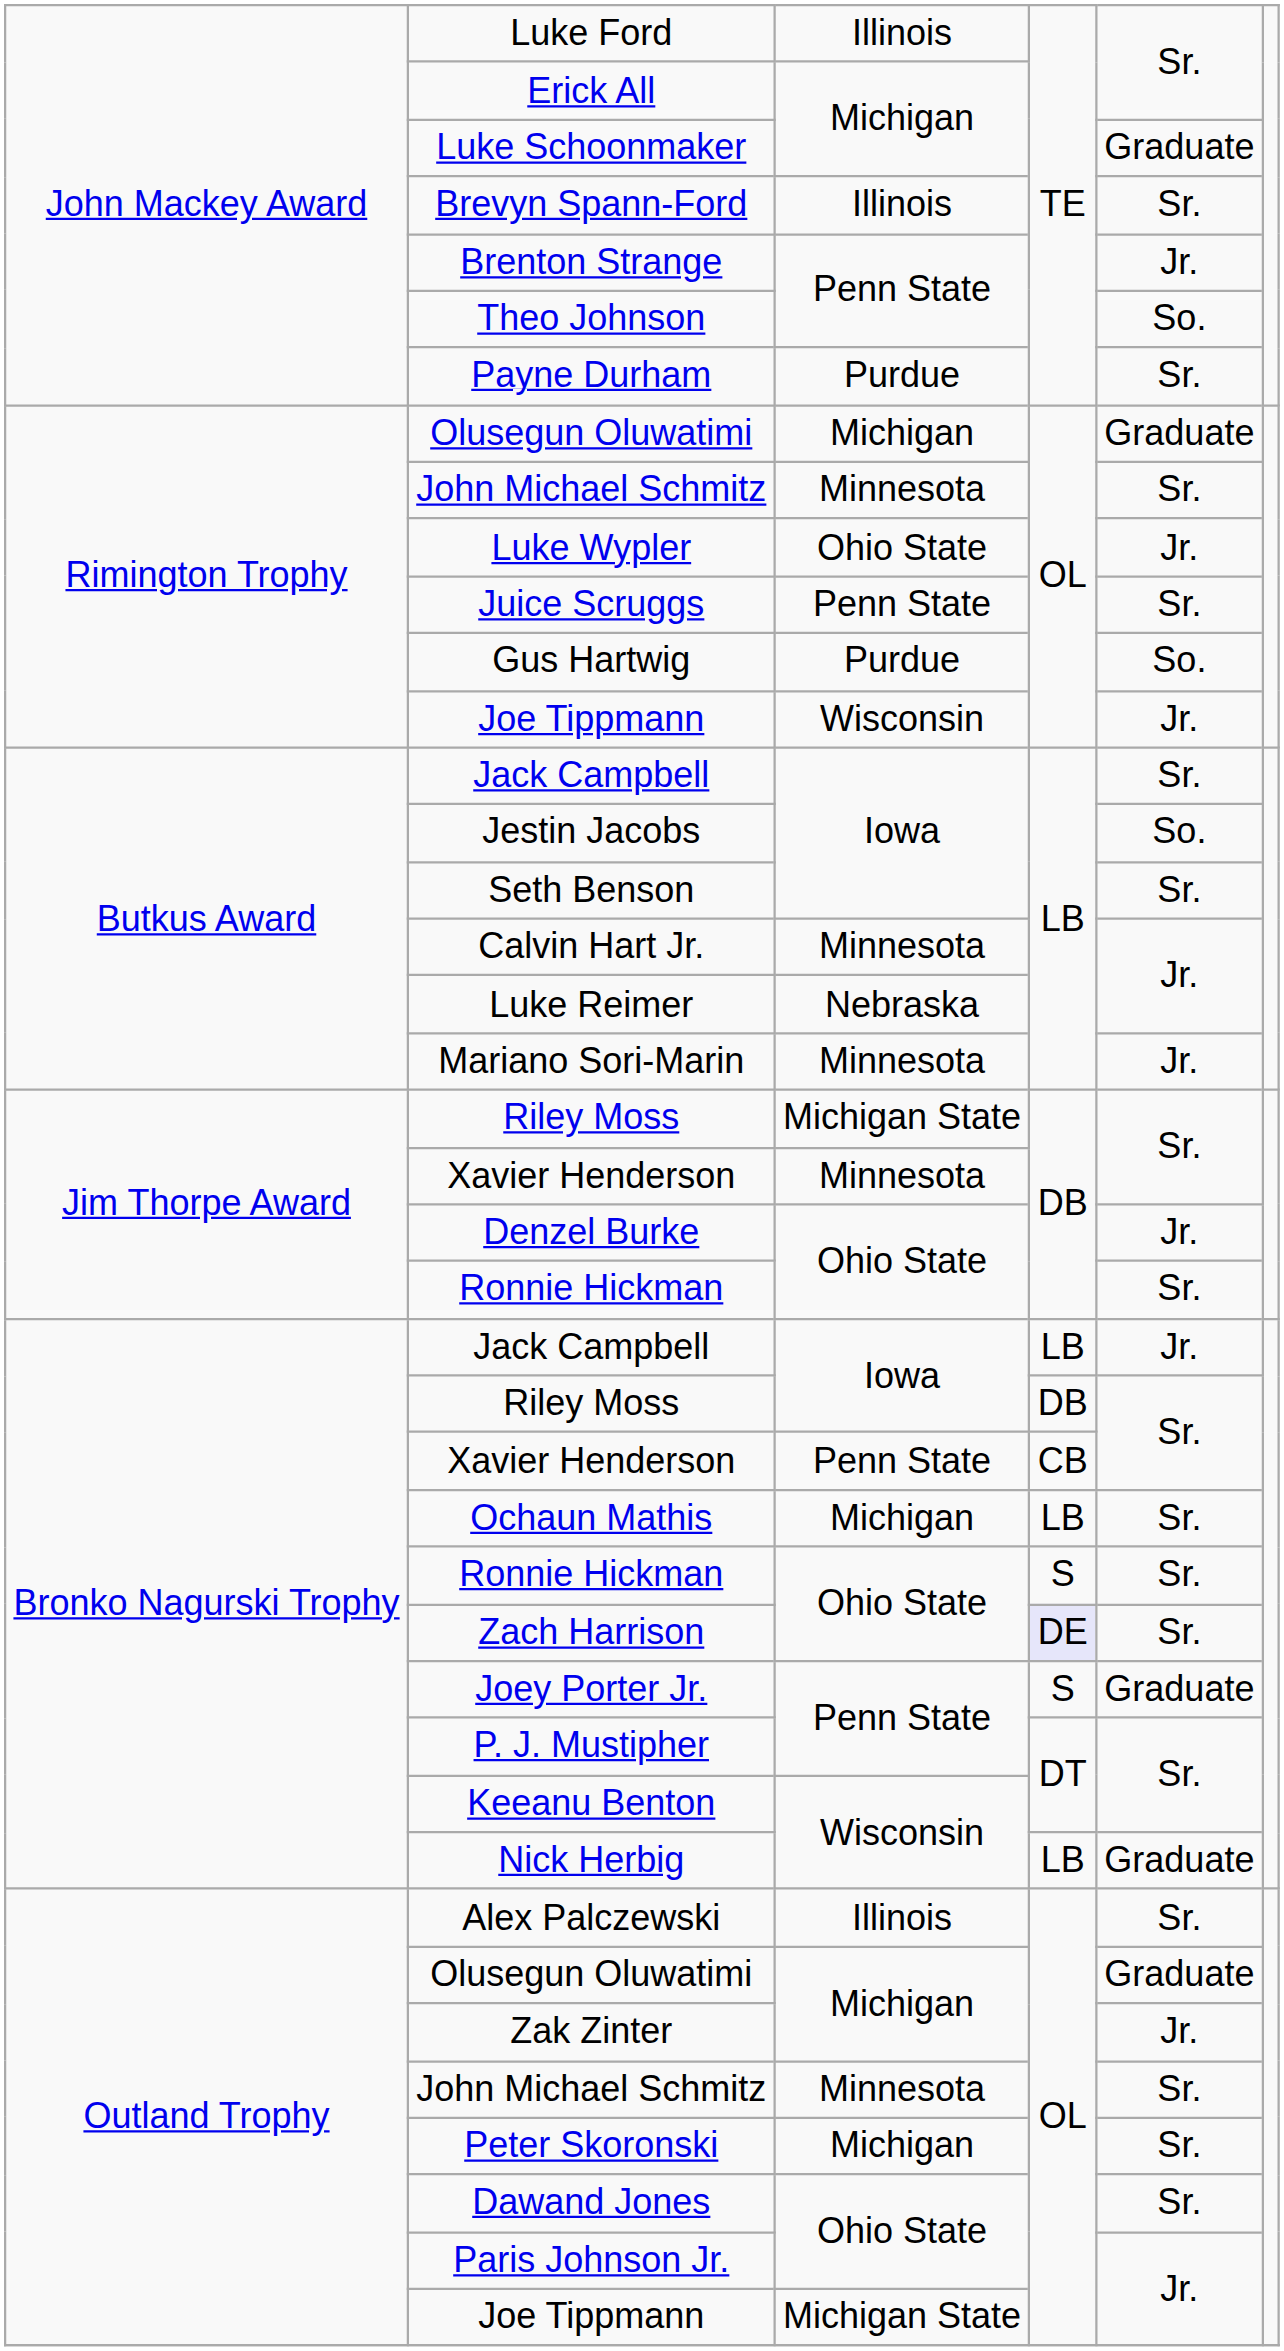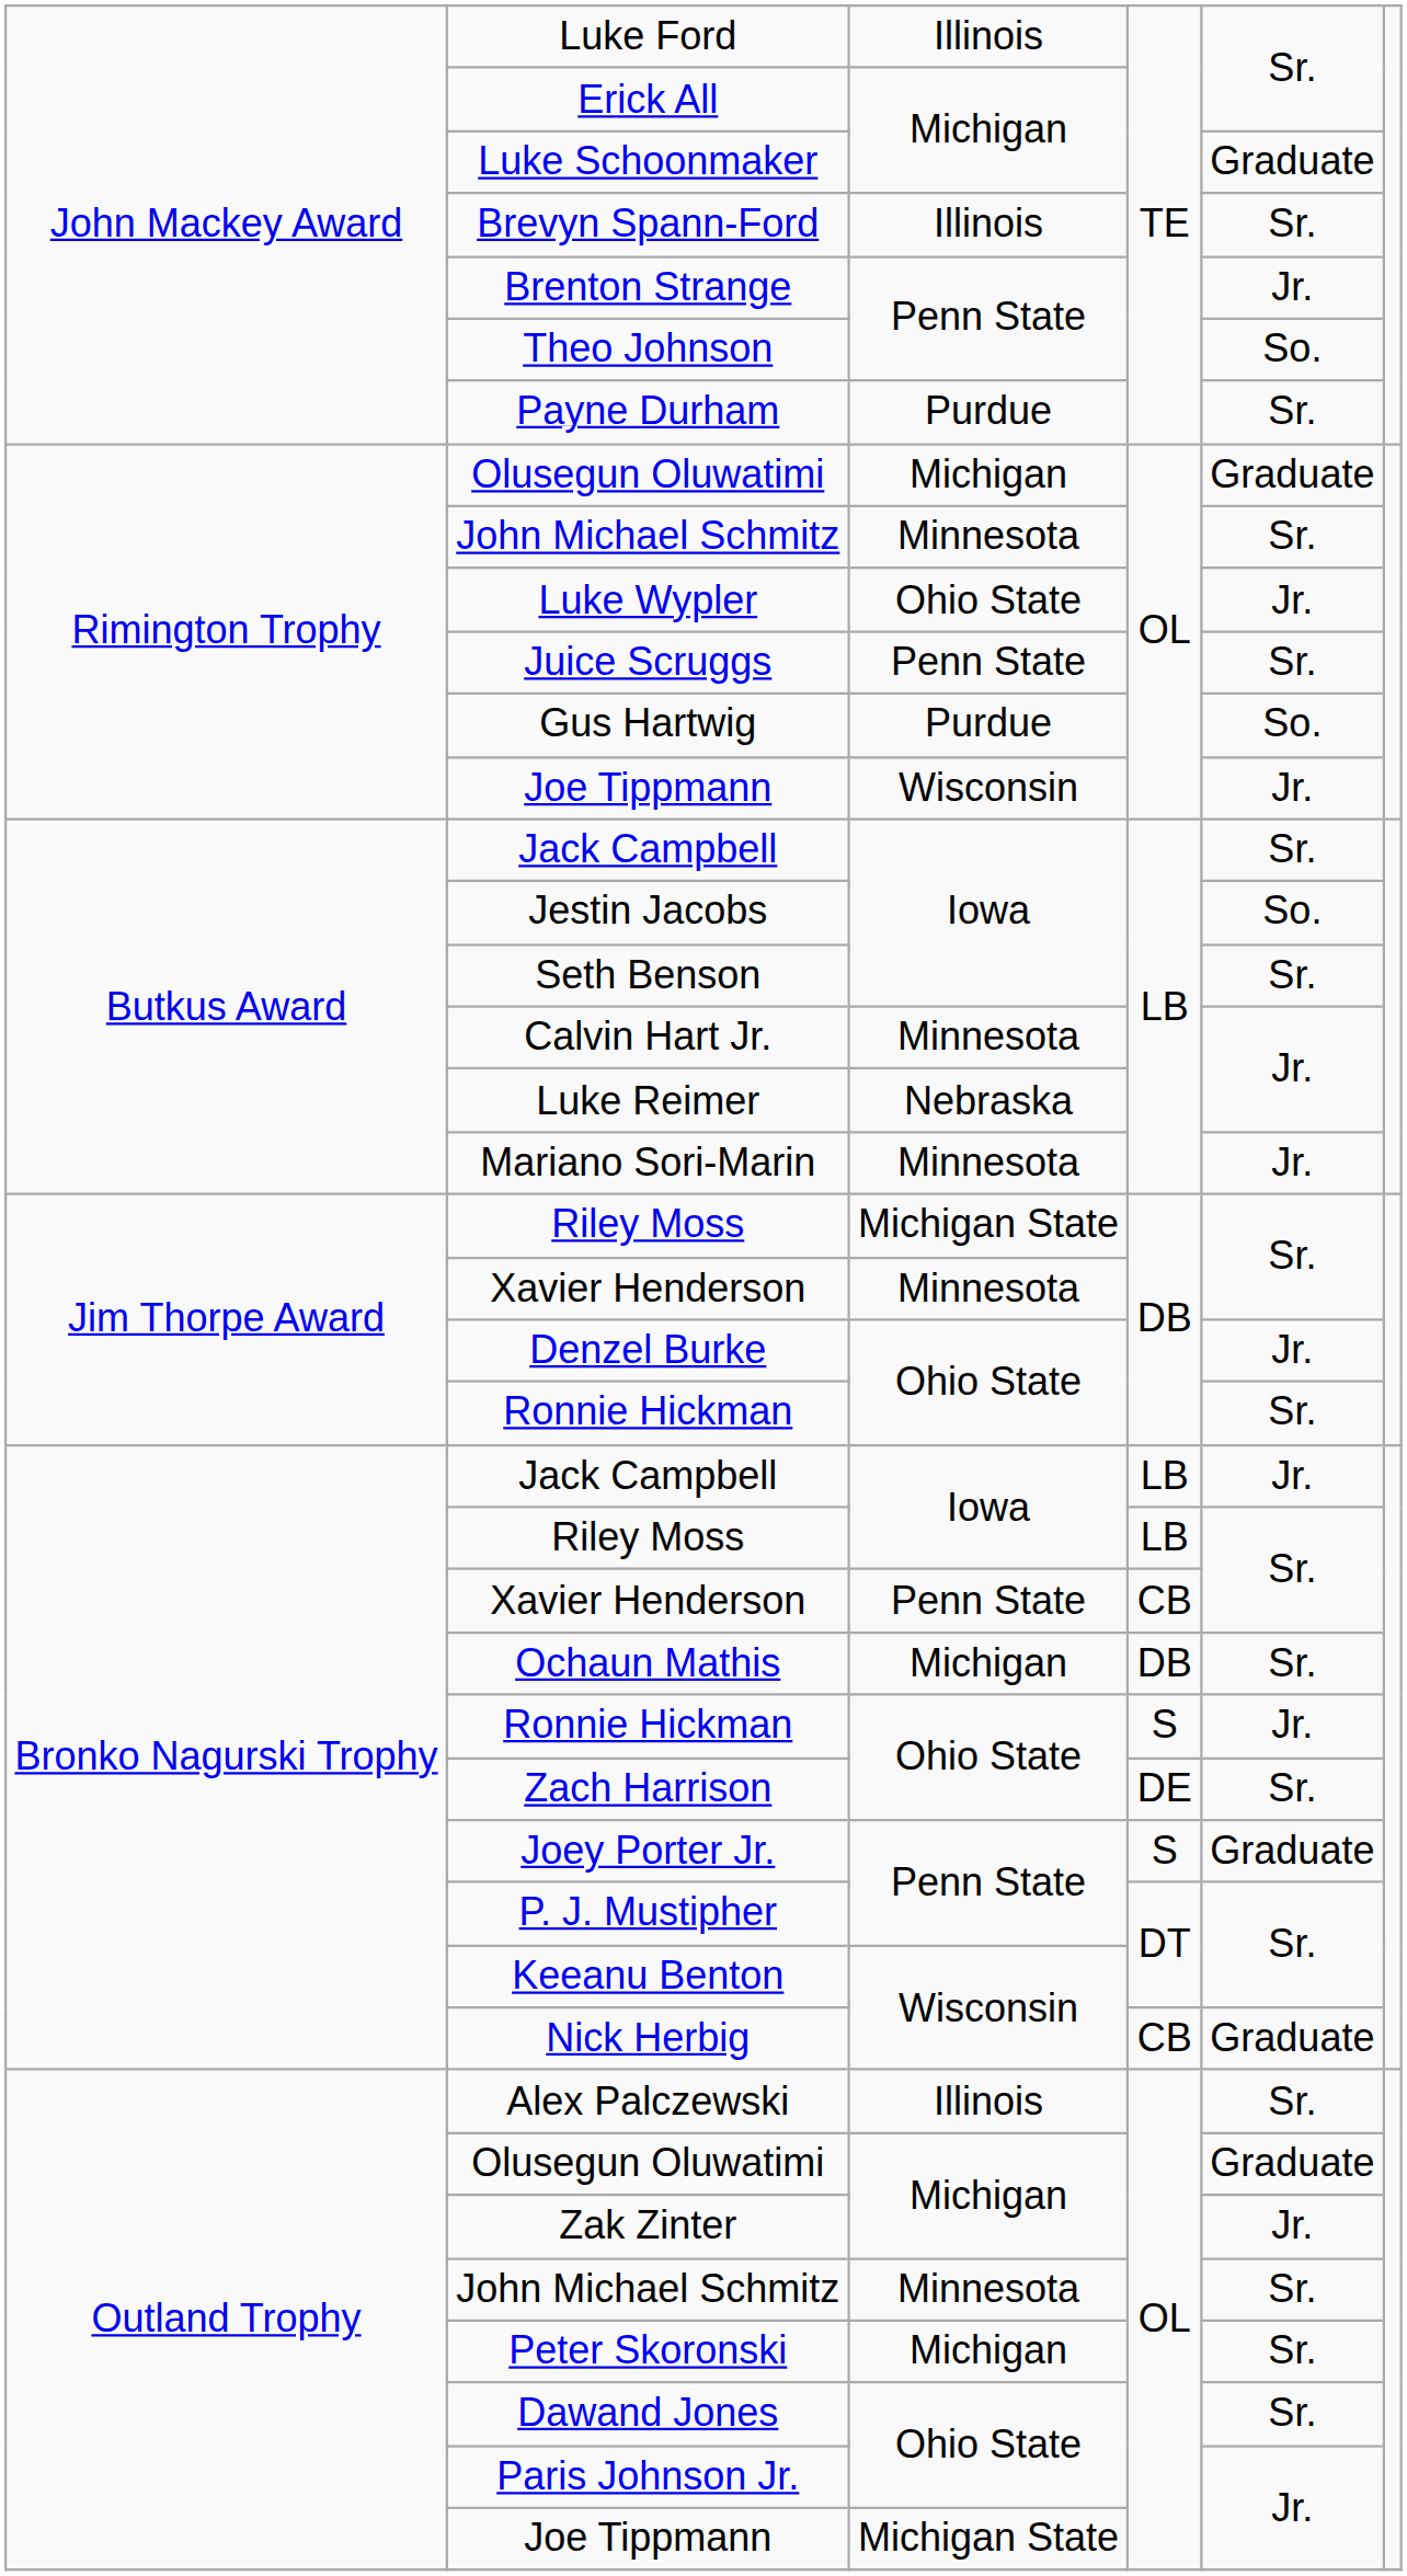Bronko Nagurski Trophy / Riley Moss | column 4: DB -> LB
Ochaun Mathis | column 4: LB -> DB
Bronko Nagurski Trophy / Ronnie Hickman | column 5: Sr. -> Jr.
Zach Harrison | column 4: lavender background -> no background
Nick Herbig | column 4: LB -> CB
